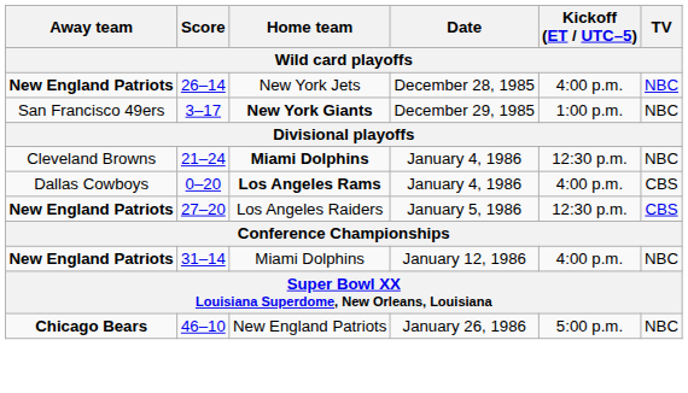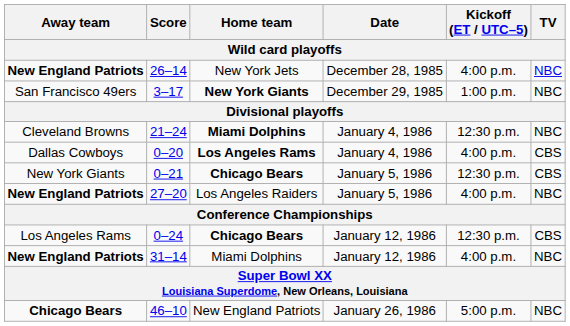+ row: New York Giants | 0–21 | Chicago Bears | January 5, 1986 | 12:30 p.m. | CBS
27–20 | Kickoff (ET / UTC–5): 12:30 p.m. -> 4:00 p.m.
27–20 | TV: CBS -> NBC
+ row: Los Angeles Rams | 0–24 | Chicago Bears | January 12, 1986 | 12:30 p.m. | CBS
